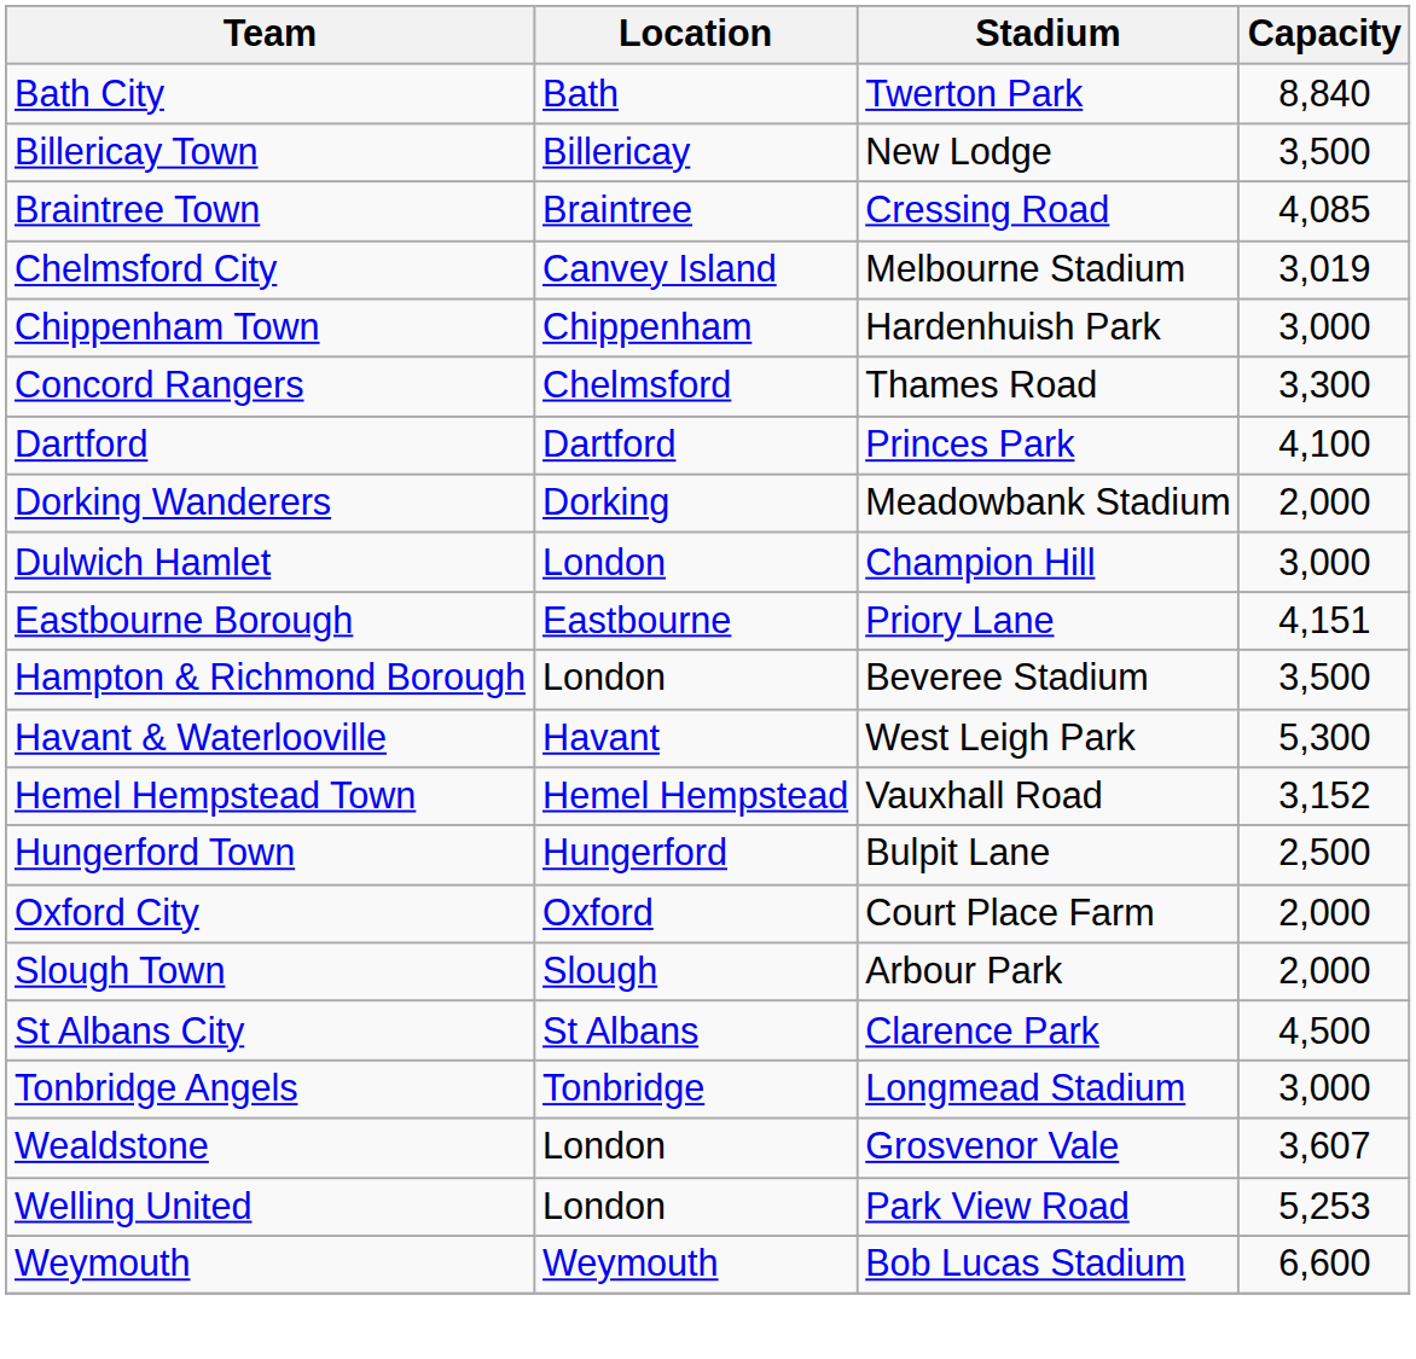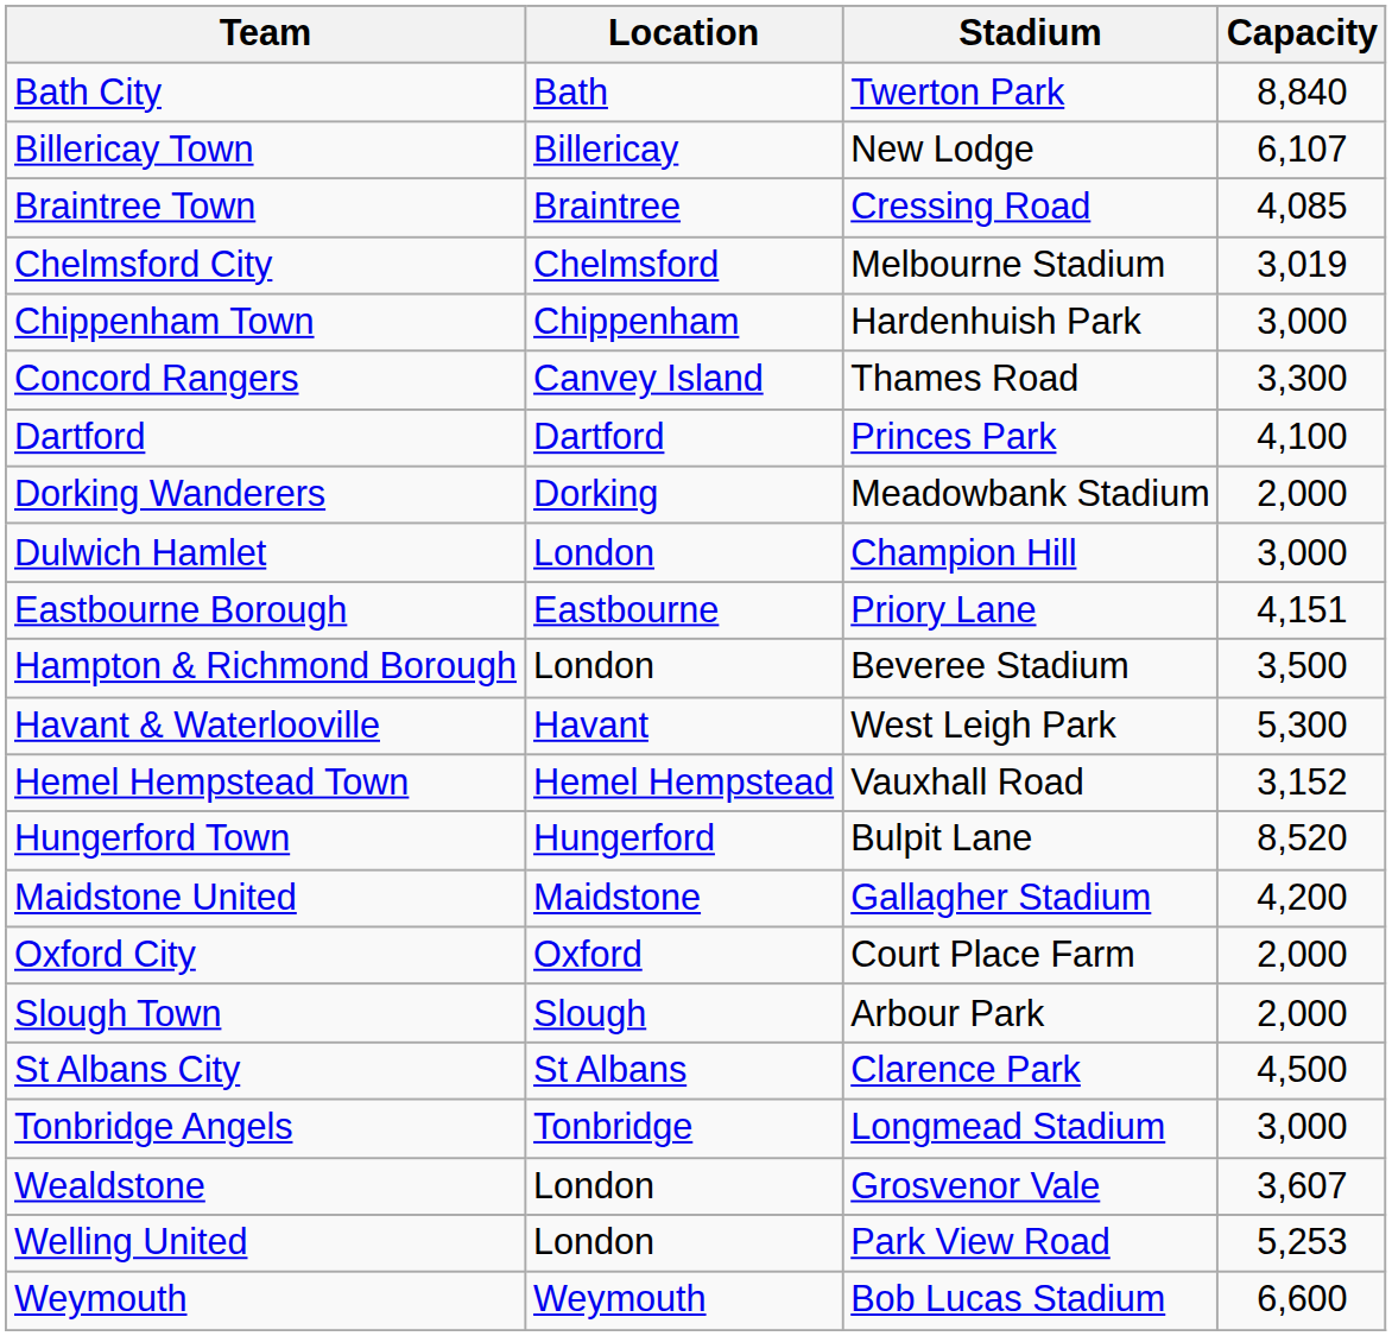Billericay Town | Capacity: 3,500 -> 6,107
Chelmsford City | Location: Canvey Island -> Chelmsford
Concord Rangers | Location: Chelmsford -> Canvey Island
Hungerford Town | Capacity: 2,500 -> 8,520
+ row: Maidstone United | Maidstone | Gallagher Stadium | 4,200
